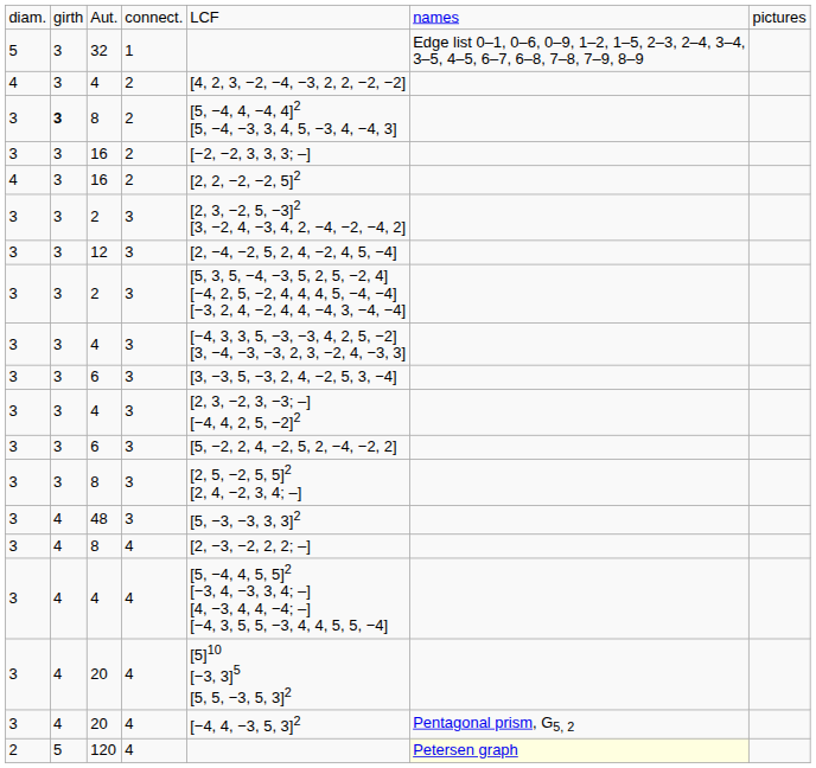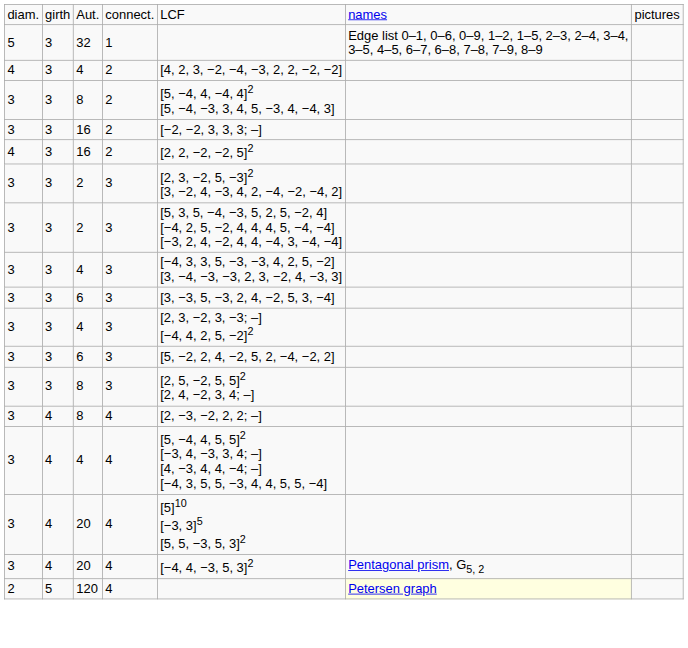8 / 2 | column 2: bold -> normal
- row: 3 | 3 | 12 | 3 | [2, −4, −2, 5, 2, 4, −2, 4, 5, −4]
- row: 3 | 4 | 48 | 3 | [5, −3, −3, 3, 3]2
